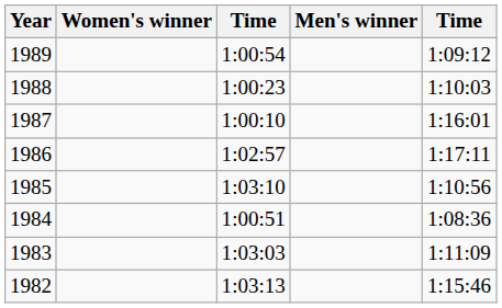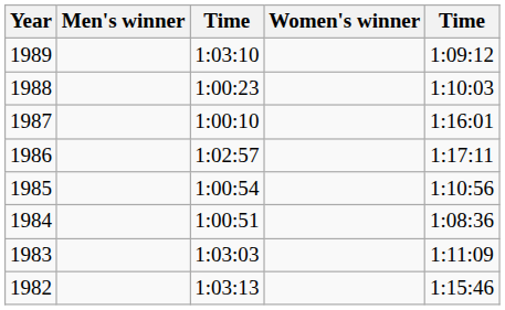columns swapped: Men's winner <-> Women's winner
1989 | column 3: 1:00:54 -> 1:03:10
1985 | column 3: 1:03:10 -> 1:00:54
